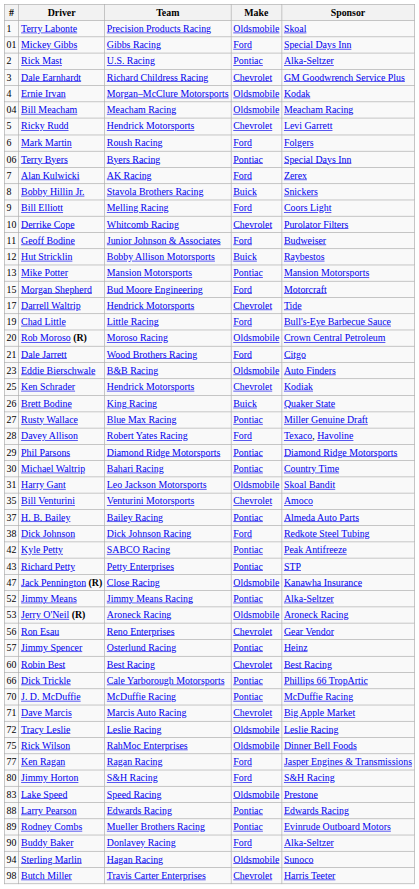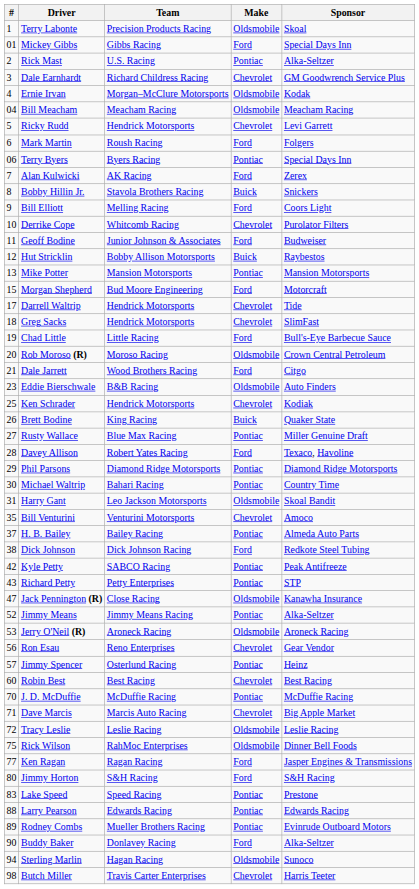+ row: 18 | Greg Sacks | Hendrick Motorsports | Chevrolet | SlimFast
- row: 66 | Dick Trickle | Cale Yarborough Motorsports | Pontiac | Phillips 66 TropArtic
Lake Speed | Make: Oldsmobile -> Pontiac
